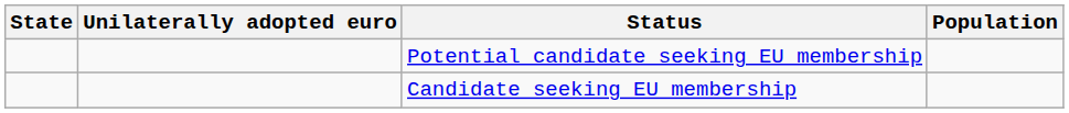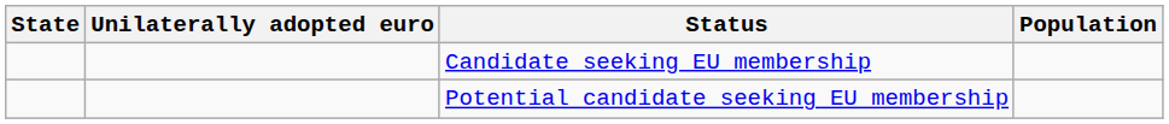rows swapped: Potential candidate seeking EU membership <-> Candidate seeking EU membership
